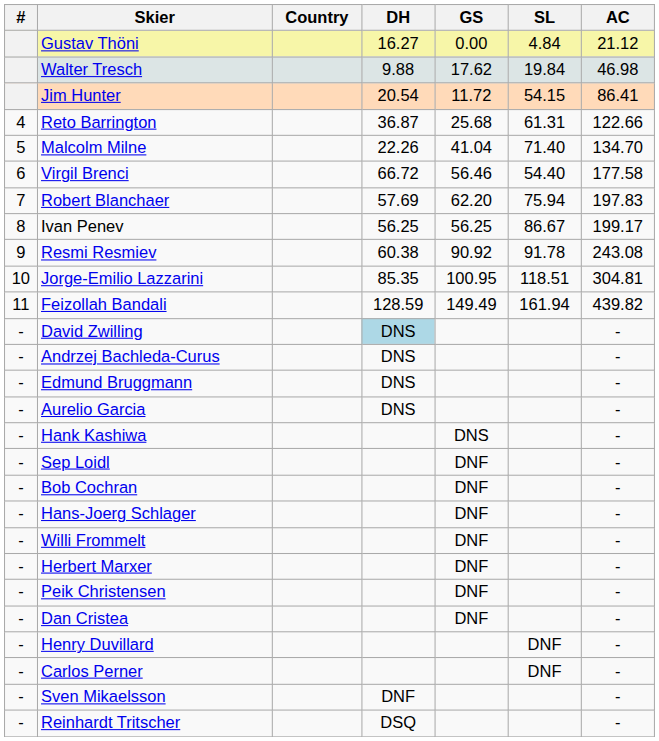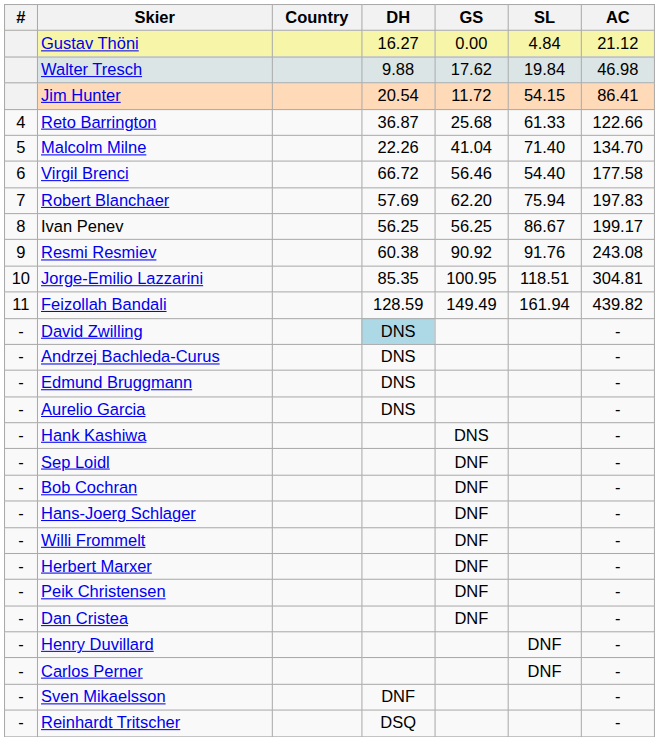Reto Barrington | SL: 61.31 -> 61.33
Resmi Resmiev | SL: 91.78 -> 91.76
